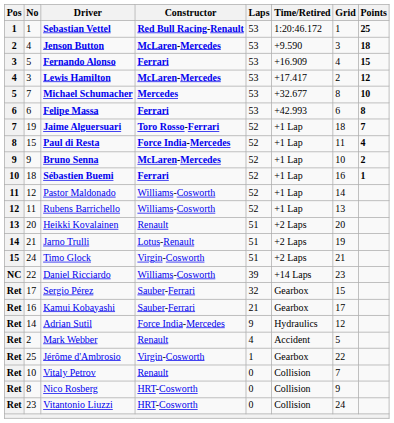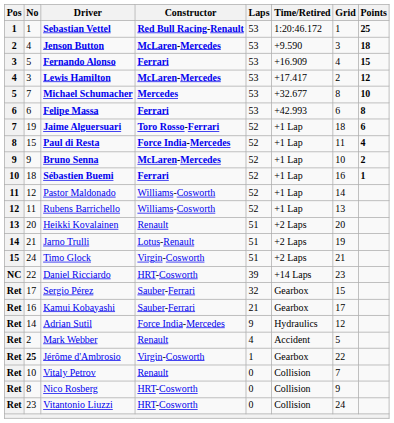Jaime Alguersuari | Points: 7 -> 6
Daniel Ricciardo | Constructor: Williams-Cosworth -> HRT-Cosworth
Jérôme d'Ambrosio | No: normal -> bold
